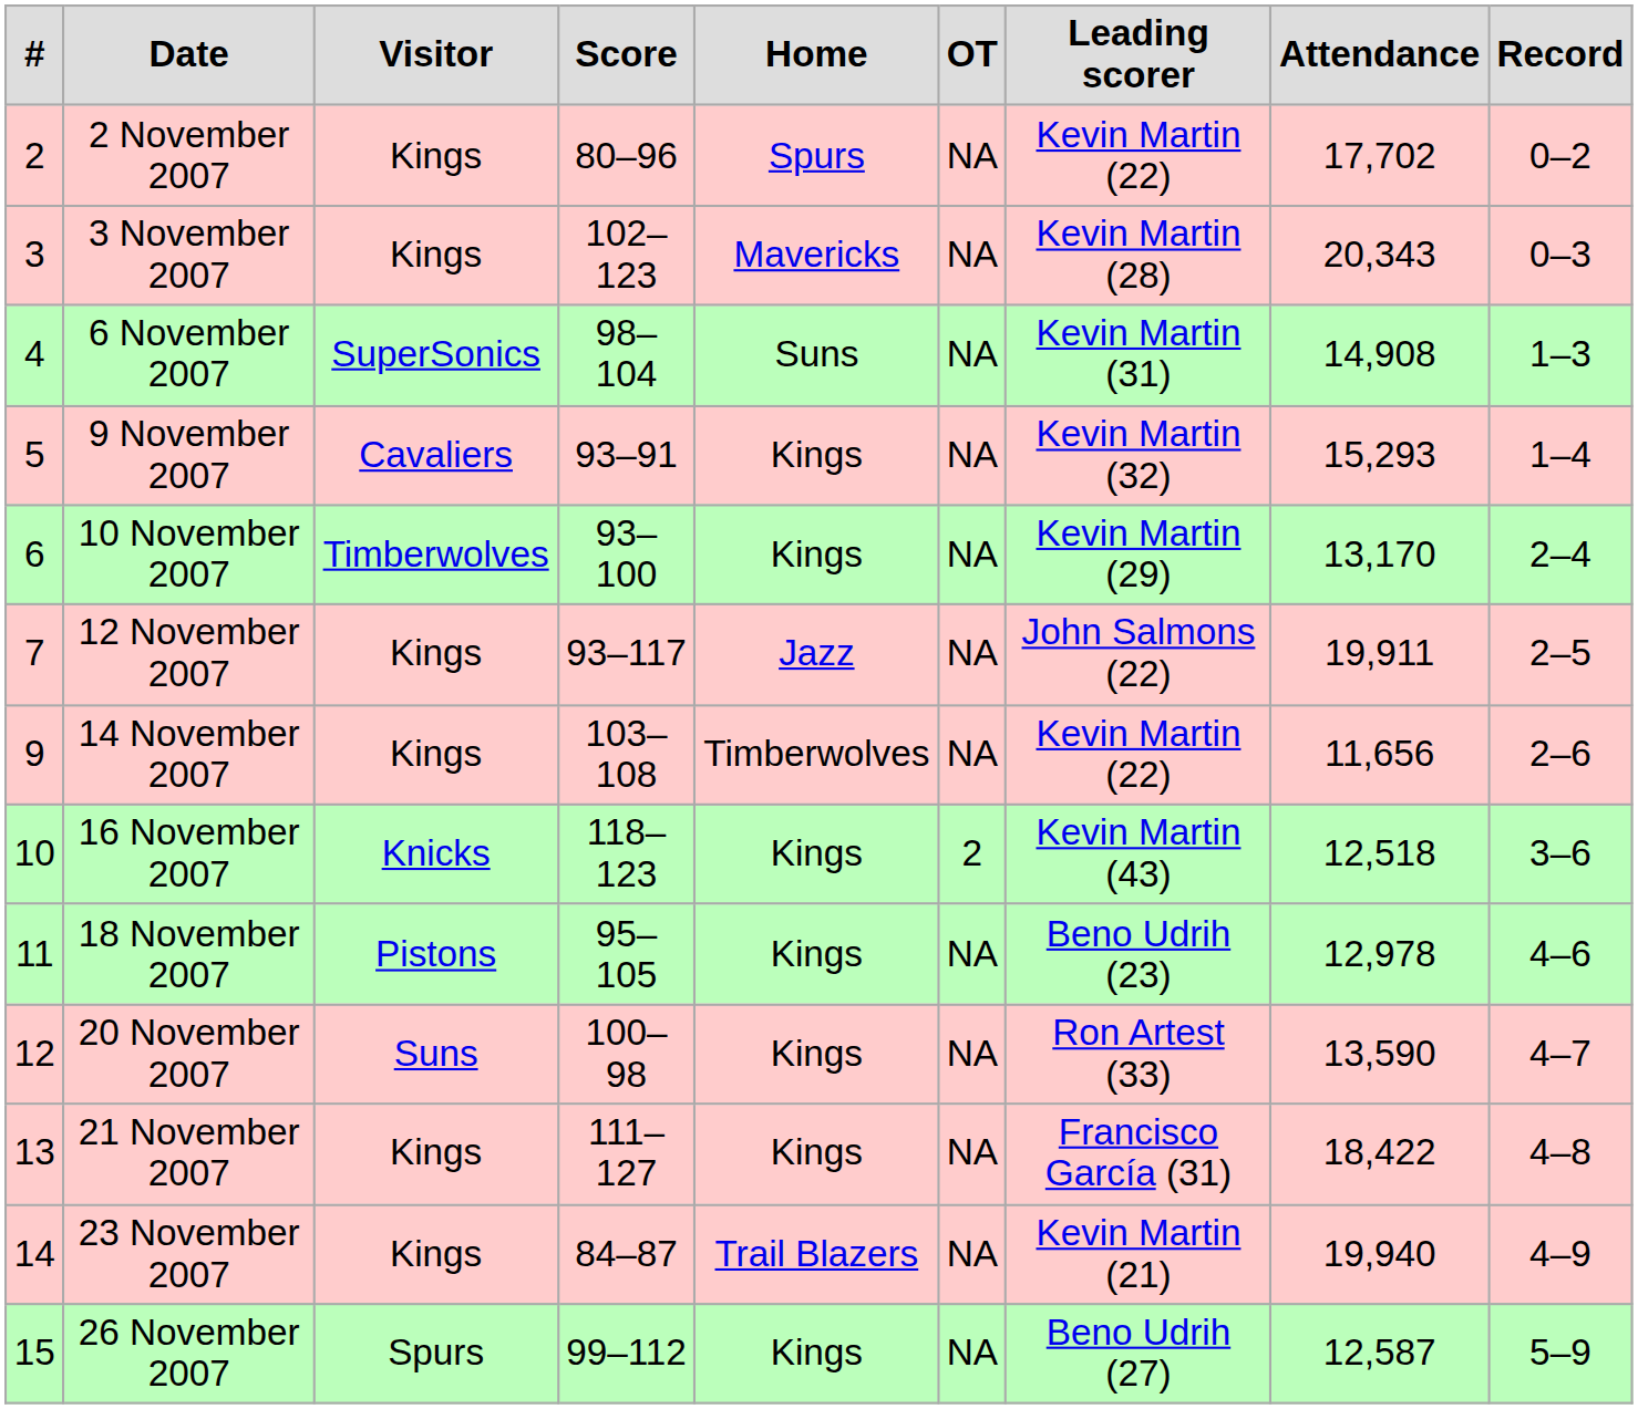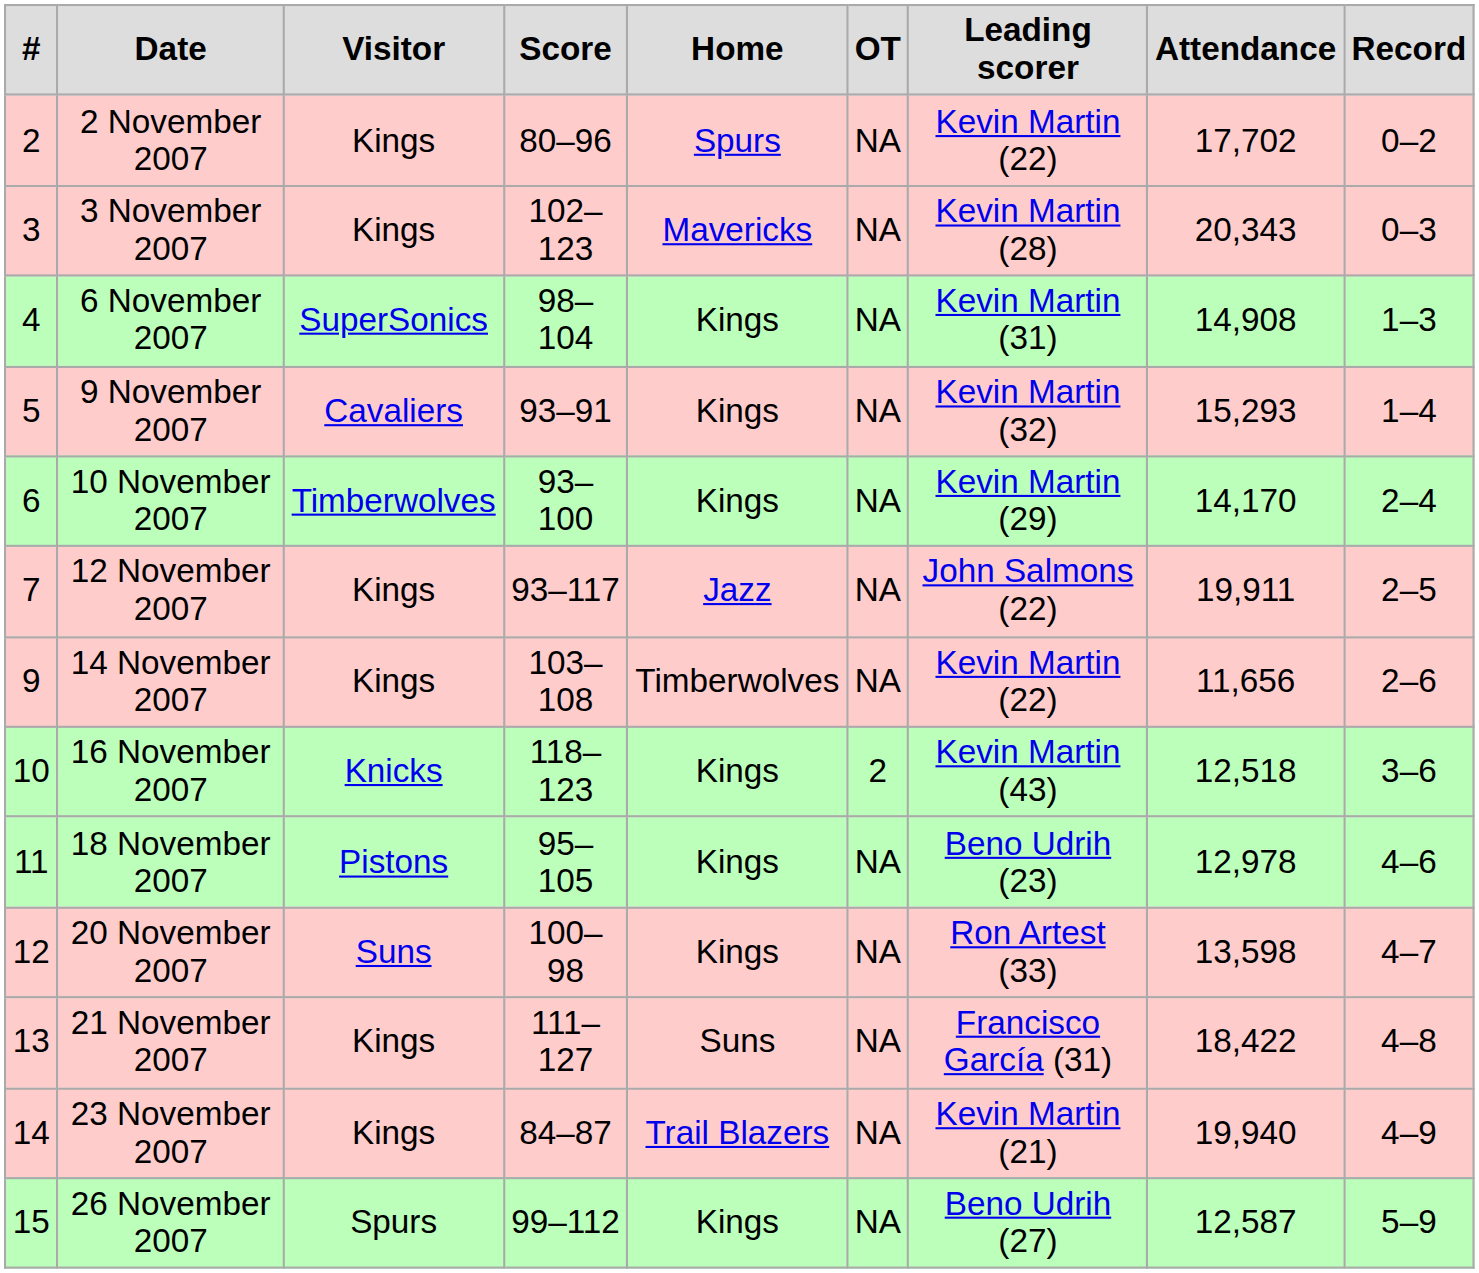6 November 2007 | Home: Suns -> Kings
10 November 2007 | Attendance: 13,170 -> 14,170
20 November 2007 | Attendance: 13,590 -> 13,598
21 November 2007 | Home: Kings -> Suns
